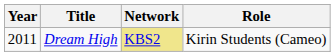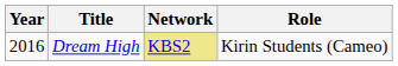Dream High | Year: 2011 -> 2016
